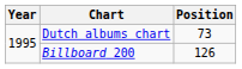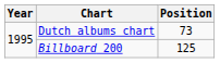Billboard 200 | Position: 126 -> 125
